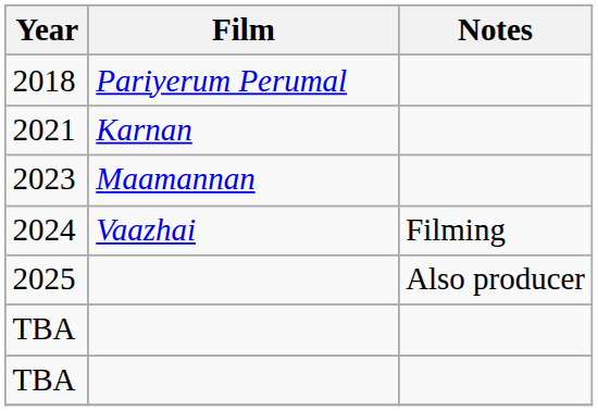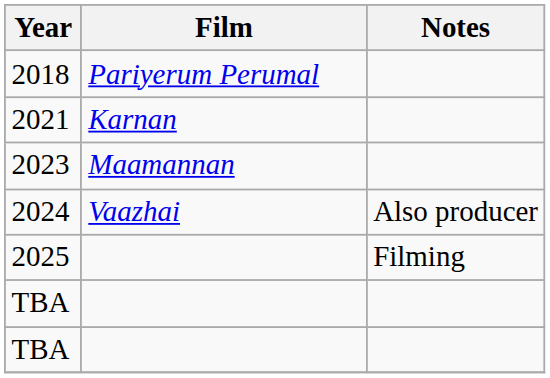2024 | Notes: Filming -> Also producer
2025 | Notes: Also producer -> Filming
